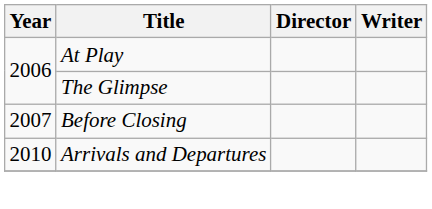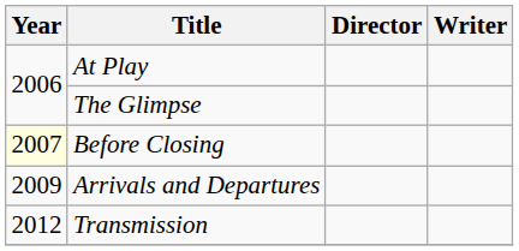Before Closing | Year: no background -> lightyellow background
Arrivals and Departures | Year: 2010 -> 2009
+ row: 2012 | Transmission
